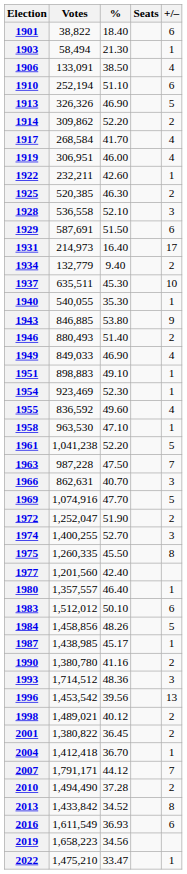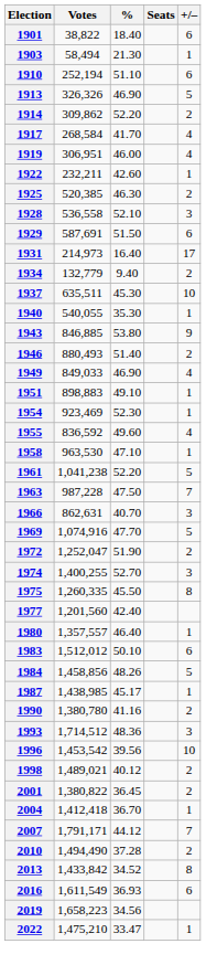- row: 1906 | 133,091 | 38.50 | 4
1996 | +/–: 13 -> 10
